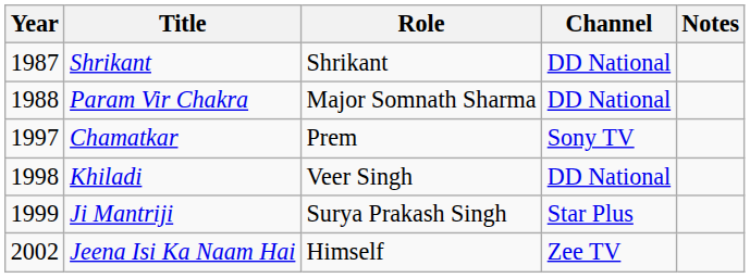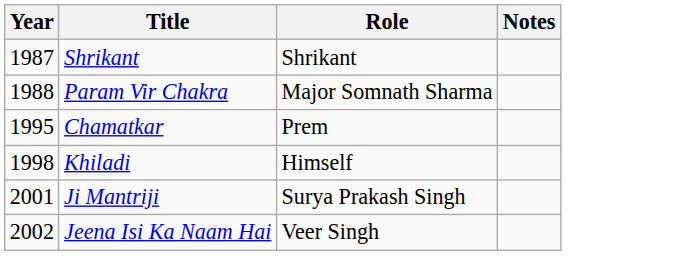- column: Channel | DD National | DD National | Sony TV | DD National | Star Plus | Zee TV
Chamatkar | Year: 1997 -> 1995
Khiladi | Role: Veer Singh -> Himself
Ji Mantriji | Year: 1999 -> 2001
Jeena Isi Ka Naam Hai | Role: Himself -> Veer Singh
